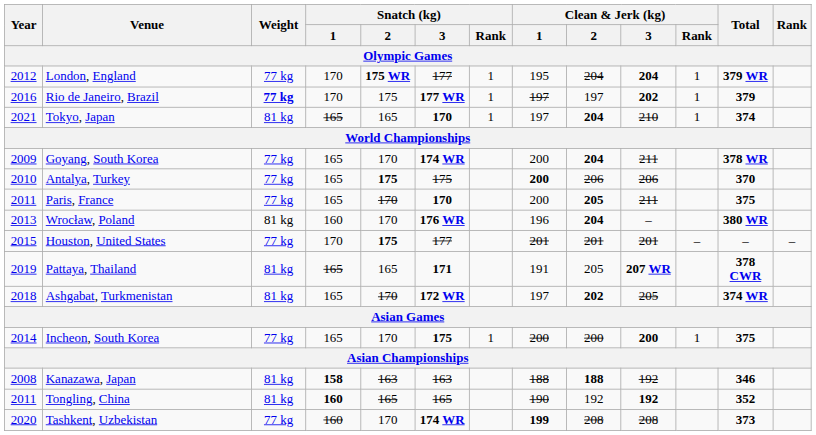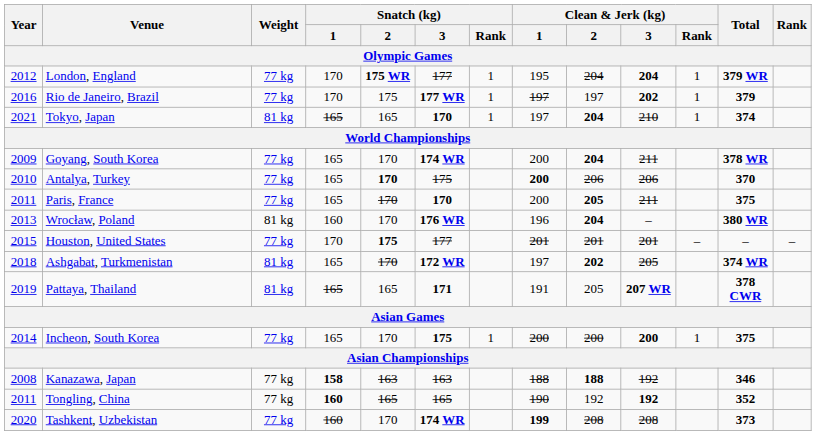Rio de Janeiro, Brazil | Weight: bold -> normal
Antalya, Turkey | Snatch (kg) / 2: 175 -> 170
rows swapped: Ashgabat, Turkmenistan <-> Pattaya, Thailand
Kanazawa, Japan | Weight: 81 kg -> 77 kg
Tongling, China | Weight: 81 kg -> 77 kg
